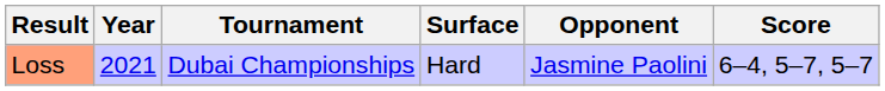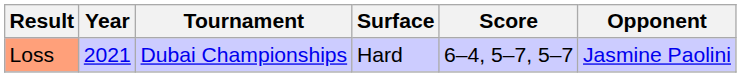columns swapped: Opponent <-> Score
